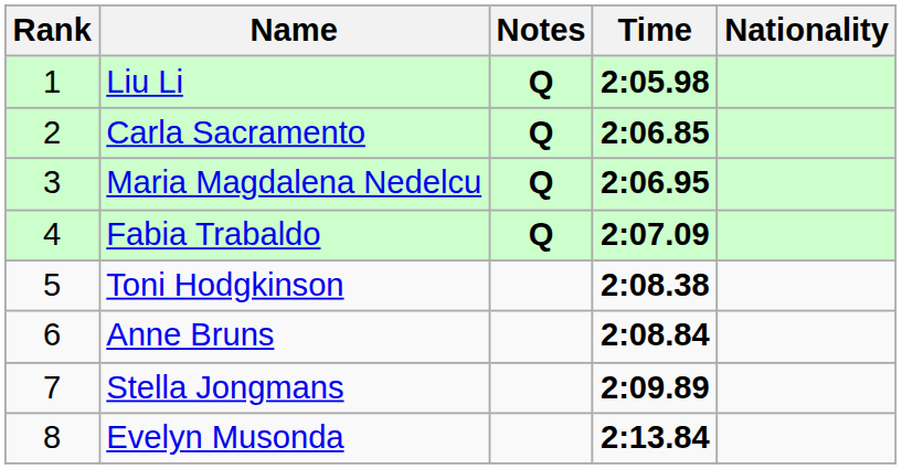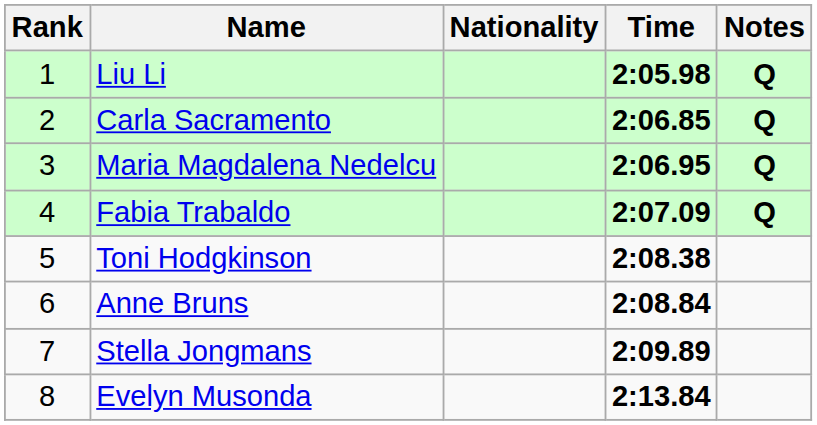columns swapped: Nationality <-> Notes
